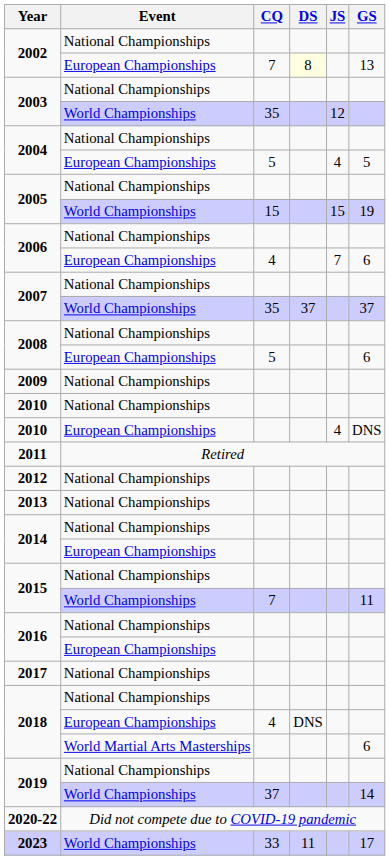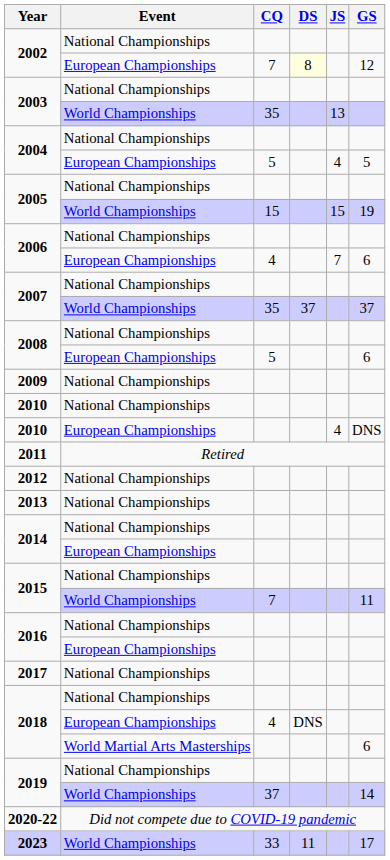2002 / European Championships | GS: 13 -> 12
2003 / World Championships | JS: 12 -> 13
